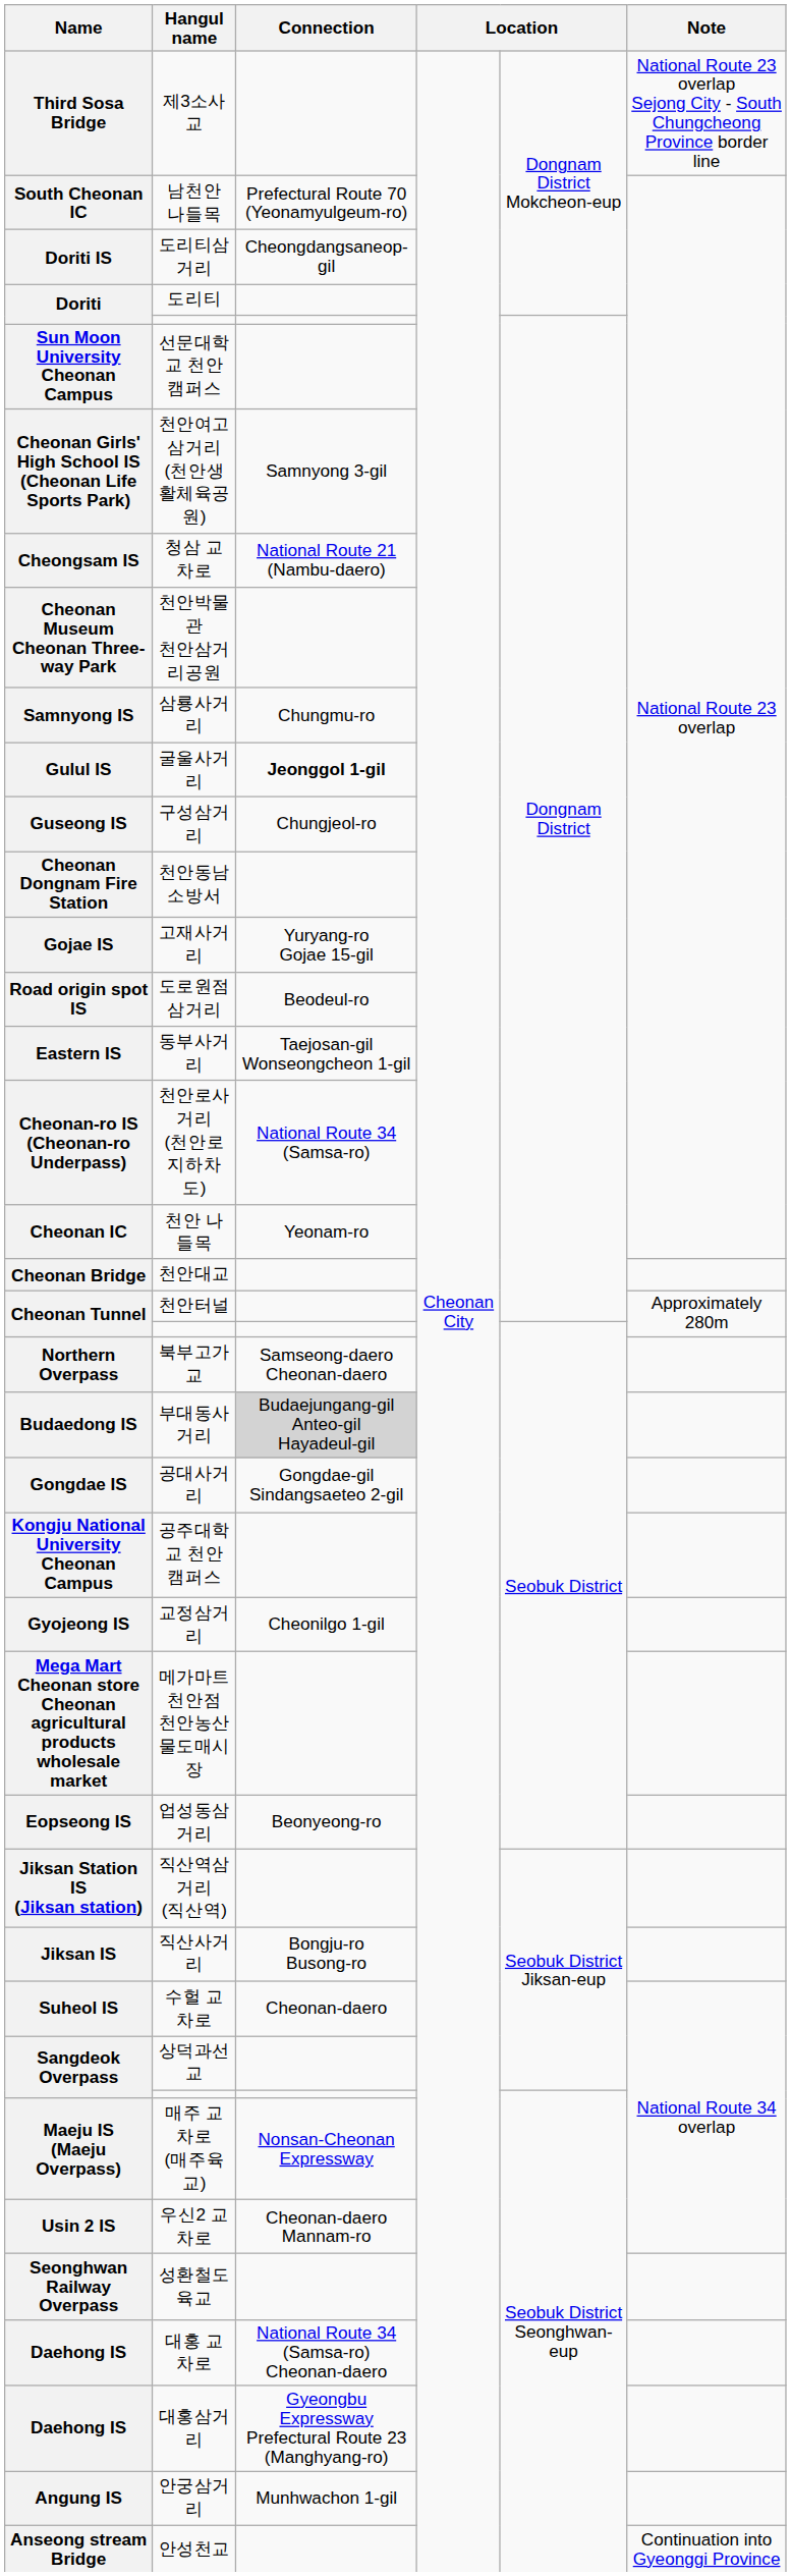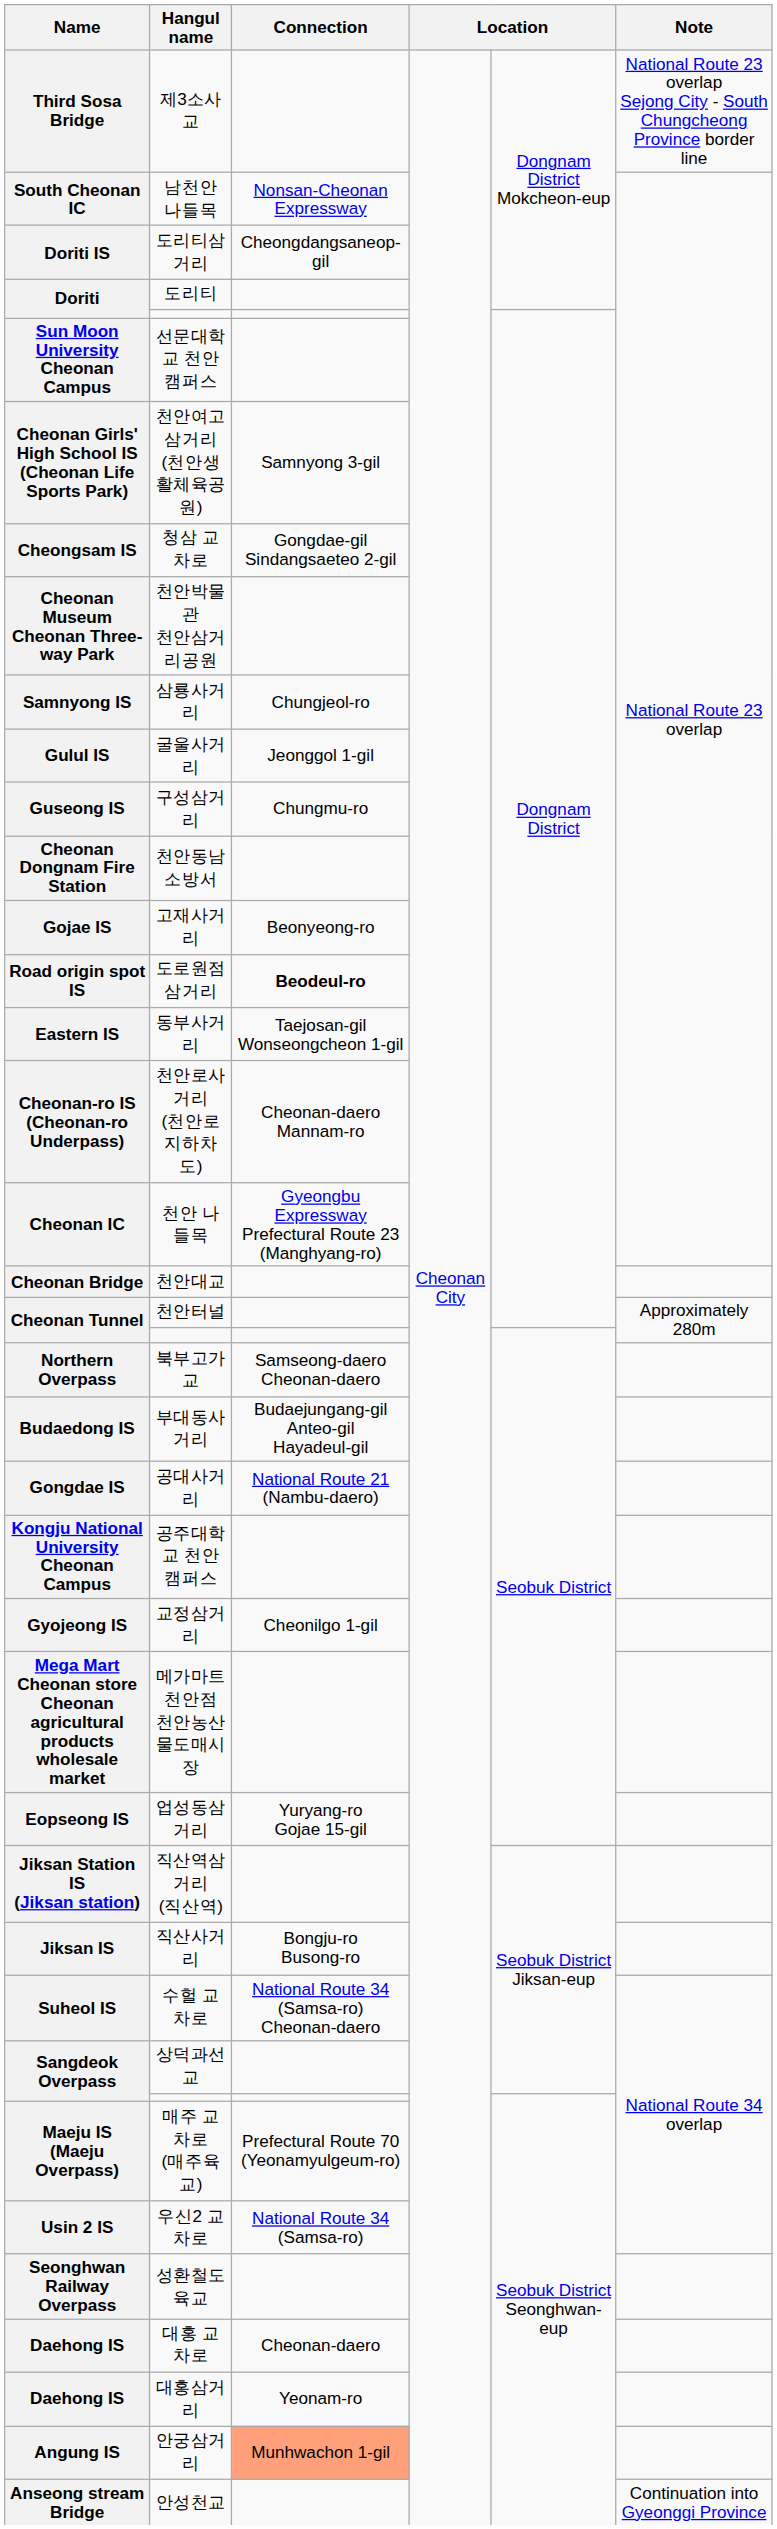남천안 나들목 | Connection: Prefectural Route 70 (Yeonamyulgeum-ro) -> Nonsan-Cheonan Expressway
청삼 교차로 | Connection: National Route 21 (Nambu-daero) -> Gongdae-gil Sindangsaeteo 2-gil
삼룡사거리 | Connection: Chungmu-ro -> Chungjeol-ro
굴울사거리 | Connection: bold -> normal
구성삼거리 | Connection: Chungjeol-ro -> Chungmu-ro
고재사거리 | Connection: Yuryang-ro Gojae 15-gil -> Beonyeong-ro
도로원점삼거리 | Connection: normal -> bold
천안로사거리 (천안로지하차도) | Connection: National Route 34 (Samsa-ro) -> Cheonan-daero Mannam-ro
천안 나들목 | Connection: Yeonam-ro -> Gyeongbu Expressway Prefectural Route 23 (Manghyang-ro)
부대동사거리 | Connection: lightgrey background -> no background
공대사거리 | Connection: Gongdae-gil Sindangsaeteo 2-gil -> National Route 21 (Nambu-daero)
업성동삼거리 | Connection: Beonyeong-ro -> Yuryang-ro Gojae 15-gil
수헐 교차로 | Connection: Cheonan-daero -> National Route 34 (Samsa-ro) Cheonan-daero
매주 교차로 (매주육교) | Connection: Nonsan-Cheonan Expressway -> Prefectural Route 70 (Yeonamyulgeum-ro)
우신2 교차로 | Connection: Cheonan-daero Mannam-ro -> National Route 34 (Samsa-ro)
대홍 교차로 | Connection: National Route 34 (Samsa-ro) Cheonan-daero -> Cheonan-daero
대홍삼거리 | Connection: Gyeongbu Expressway Prefectural Route 23 (Manghyang-ro) -> Yeonam-ro
안궁삼거리 | Connection: no background -> lightsalmon background
